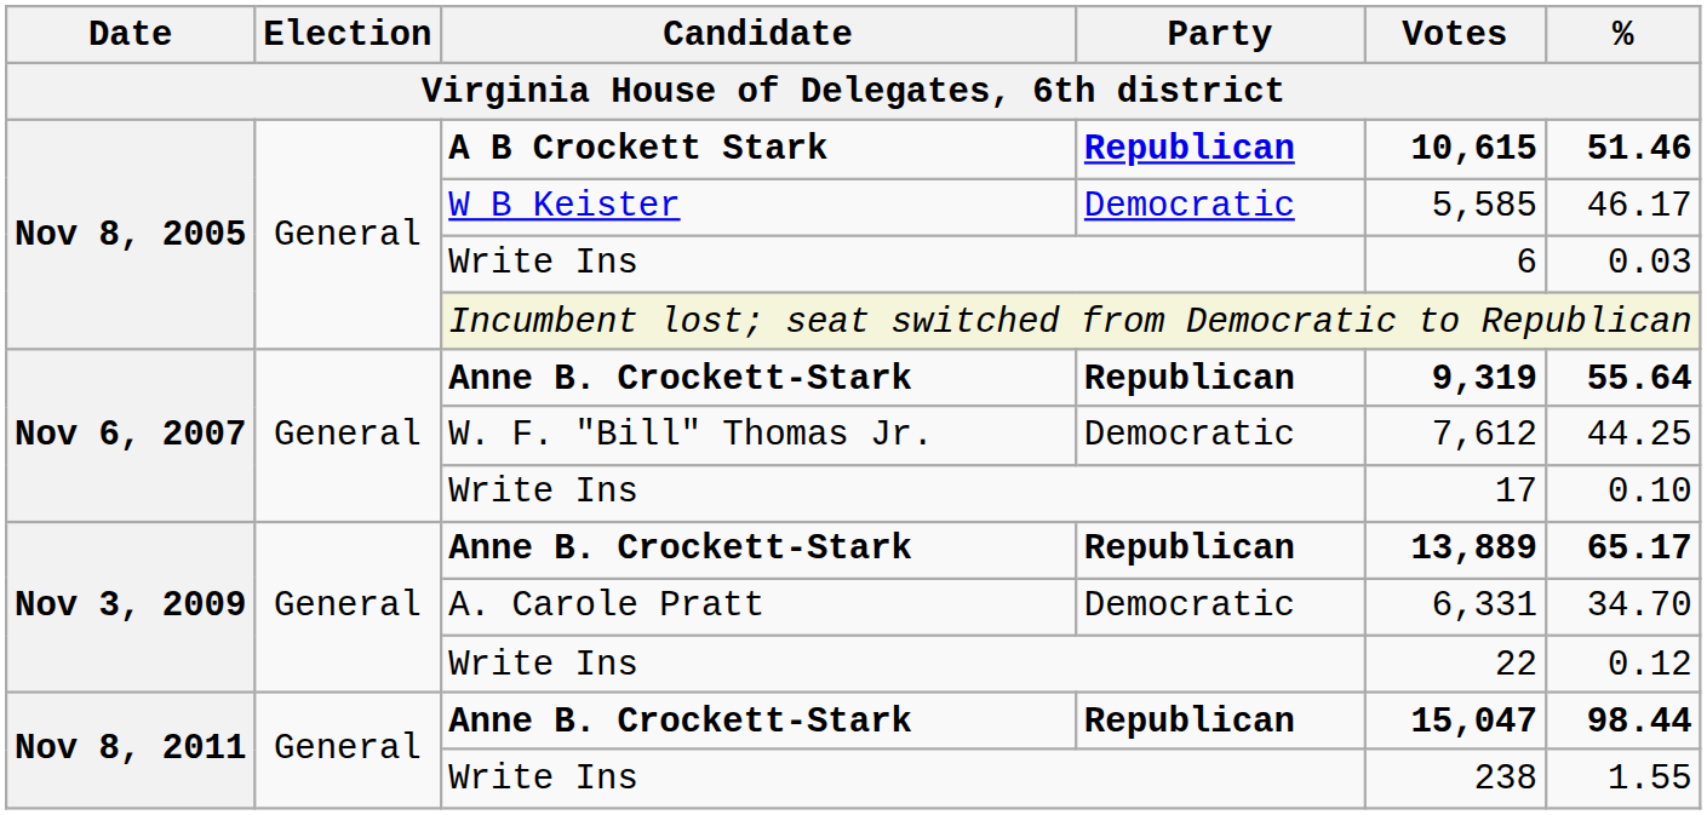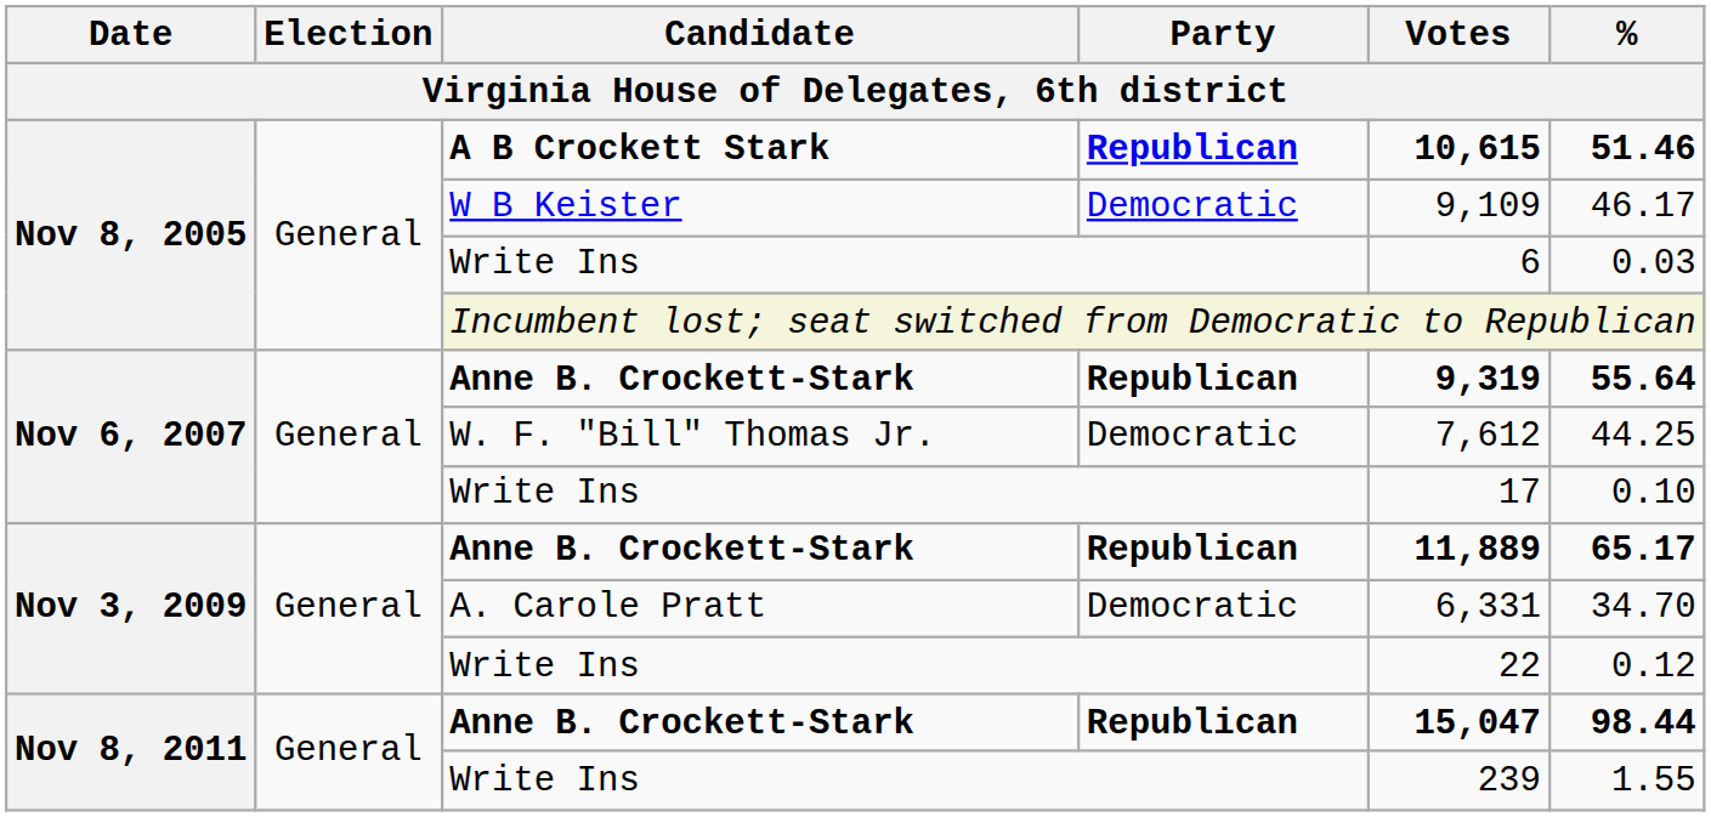W B Keister | Votes: 5,585 -> 9,109
Nov 3, 2009 / Anne B. Crockett-Stark | Votes: 13,889 -> 11,889
Nov 8, 2011 / Write Ins | Votes: 238 -> 239
